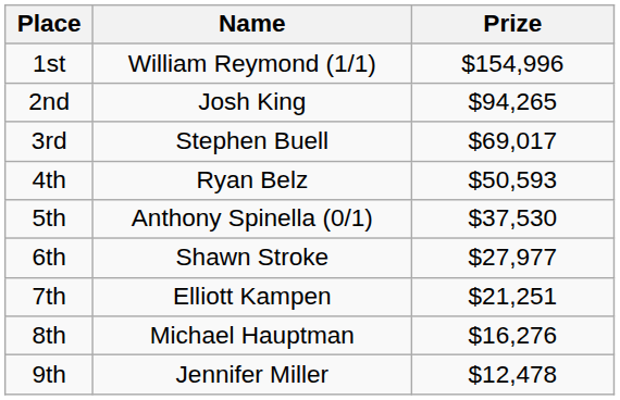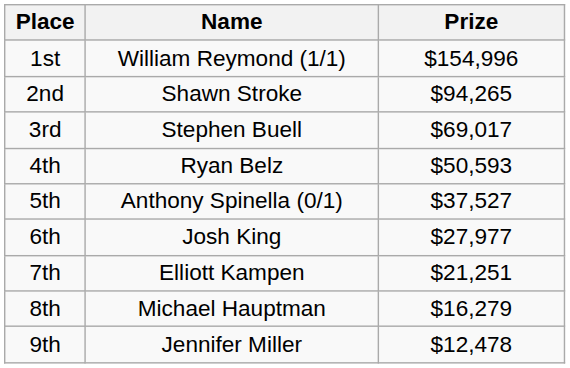2nd | Name: Josh King -> Shawn Stroke
5th | Prize: $37,530 -> $37,527
6th | Name: Shawn Stroke -> Josh King
8th | Prize: $16,276 -> $16,279
